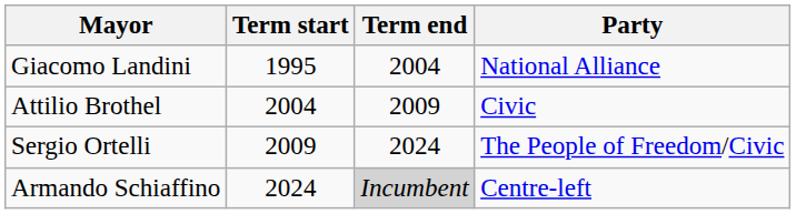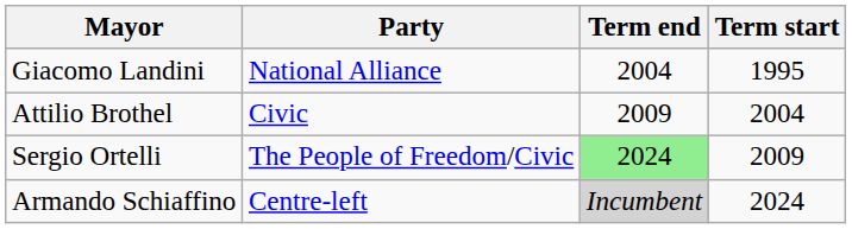columns swapped: Term start <-> Party
Sergio Ortelli | Term end: no background -> lightgreen background
